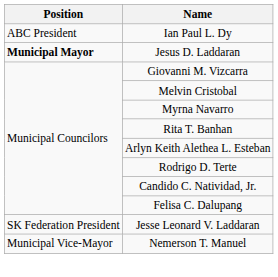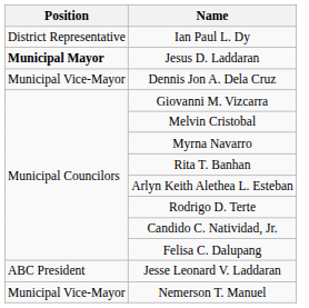Ian Paul L. Dy | Position: ABC President -> District Representative
+ row: Municipal Vice-Mayor | Dennis Jon A. Dela Cruz
Jesse Leonard V. Laddaran | Position: SK Federation President -> ABC President
